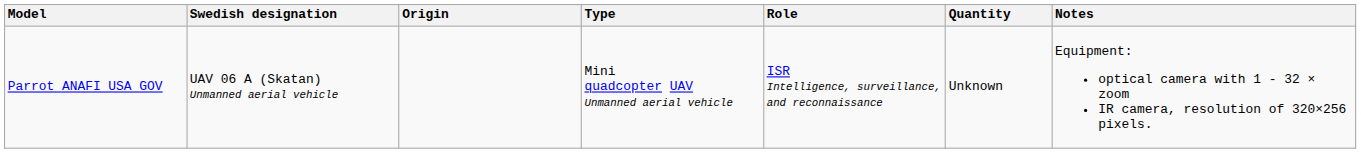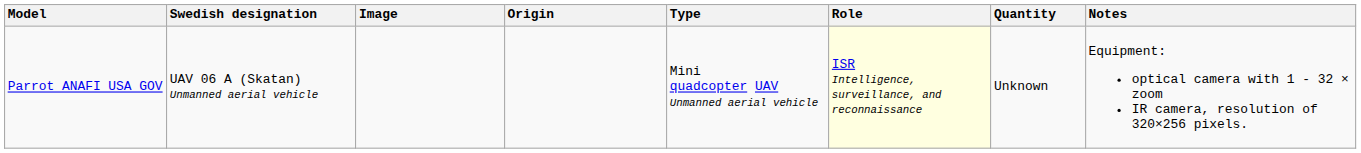+ column: Image
Parrot ANAFI USA GOV | Role: no background -> lightyellow background
